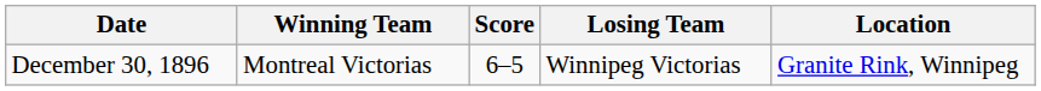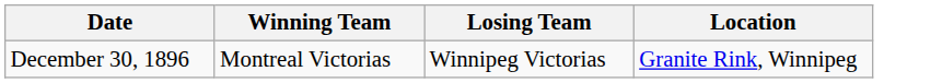- column: Score | 6–5
